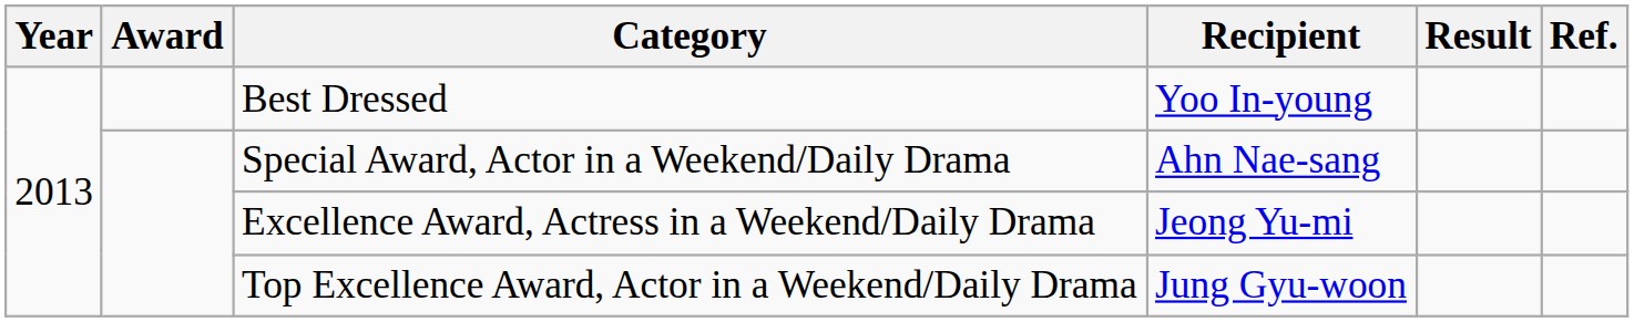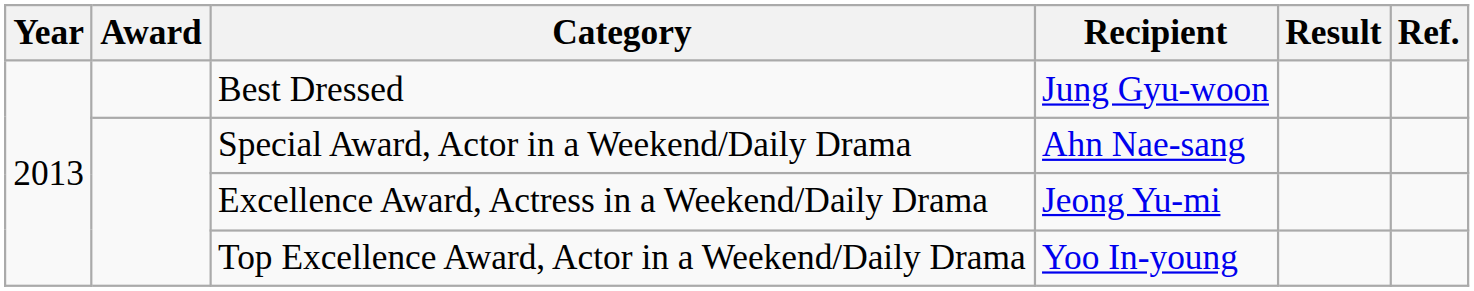Best Dressed | Recipient: Yoo In-young -> Jung Gyu-woon
Top Excellence Award, Actor in a Weekend/Daily Drama | Recipient: Jung Gyu-woon -> Yoo In-young
